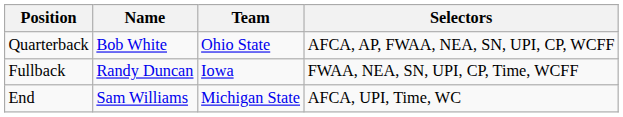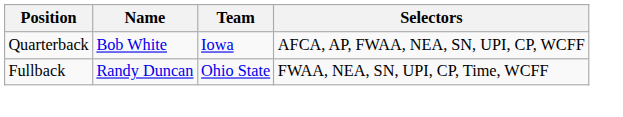Quarterback | Team: Ohio State -> Iowa
Fullback | Team: Iowa -> Ohio State
- row: End | Sam Williams | Michigan State | AFCA, UPI, Time, WC
